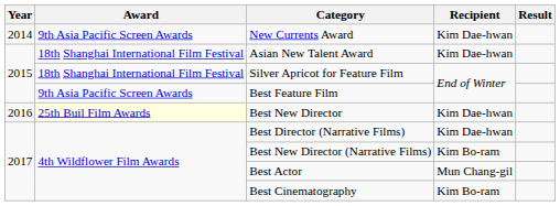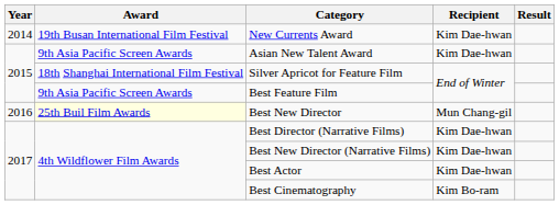New Currents Award | Award: 9th Asia Pacific Screen Awards -> 19th Busan International Film Festival
Asian New Talent Award | Award: 18th Shanghai International Film Festival -> 9th Asia Pacific Screen Awards
Best New Director | Recipient: Kim Dae-hwan -> Mun Chang-gil
Best New Director (Narrative Films) | Recipient: Kim Bo-ram -> Kim Dae-hwan
Best Actor | Recipient: Mun Chang-gil -> Kim Dae-hwan
